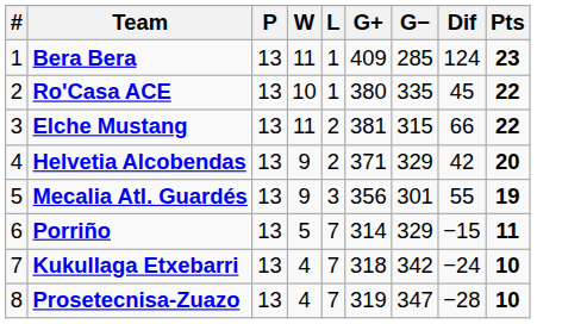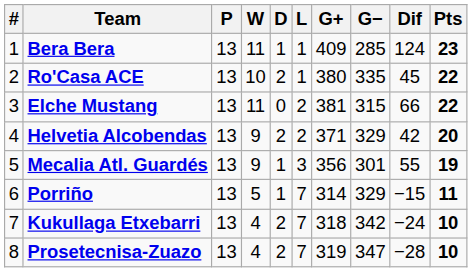+ column: D | 1 | 2 | 0 | 2 | 1 | 1 | 2 | 2
